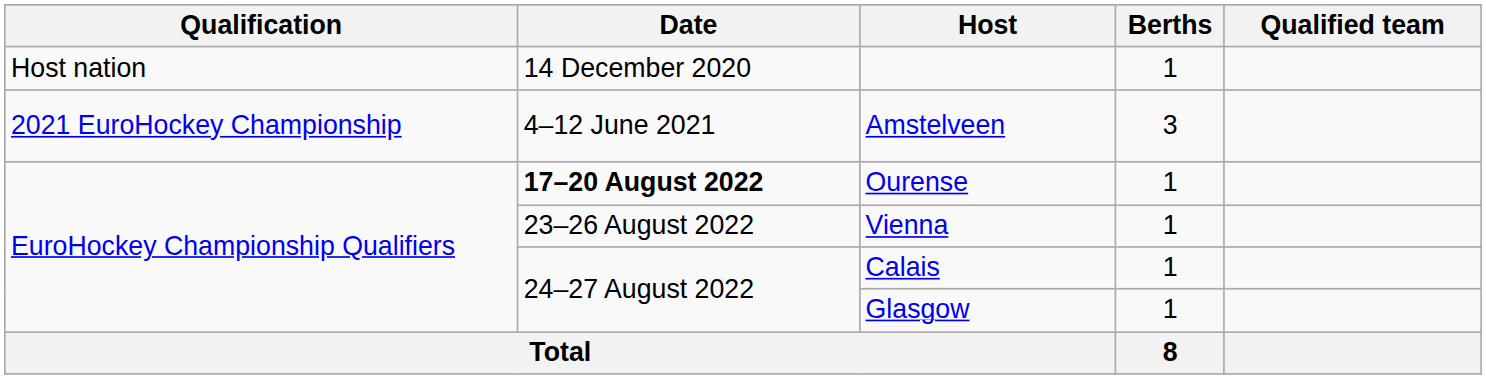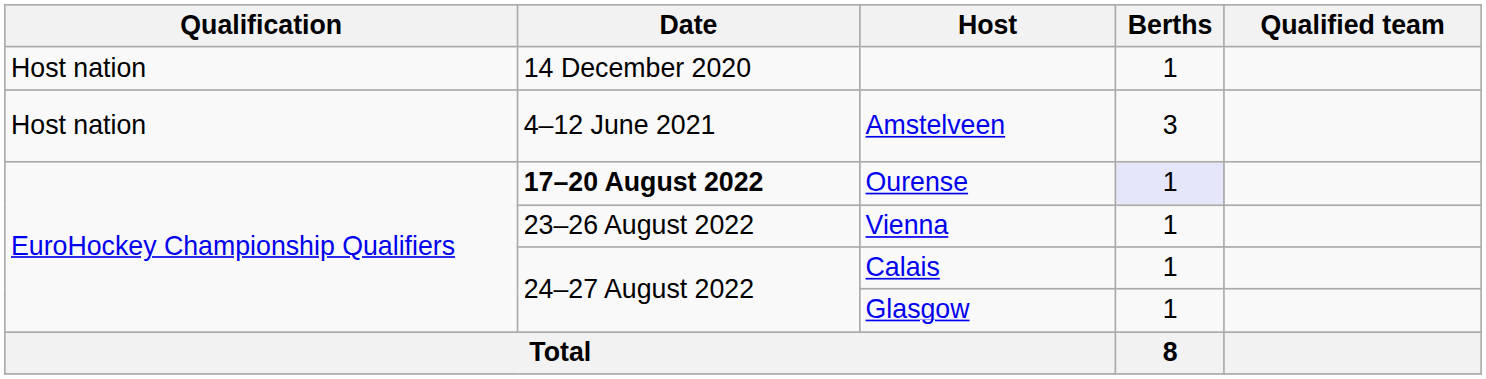Amstelveen | Qualification: 2021 EuroHockey Championship -> Host nation
Ourense | Berths: no background -> lavender background
